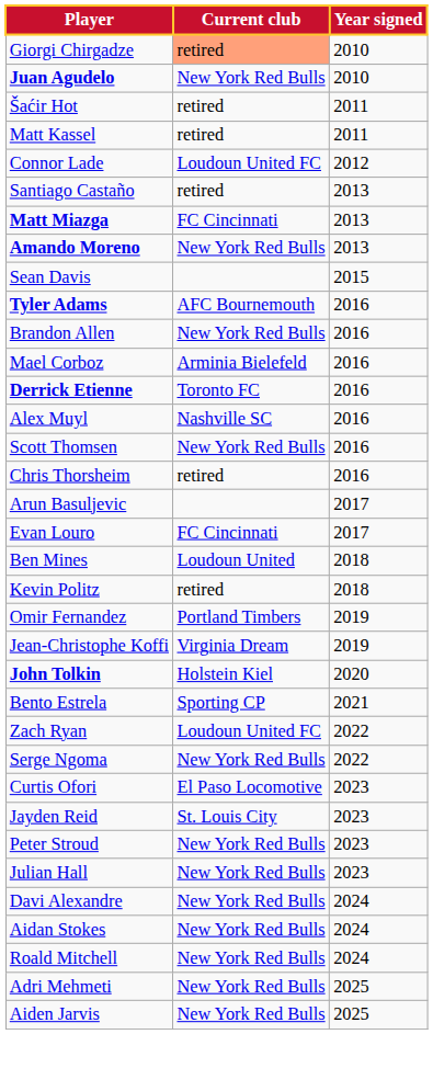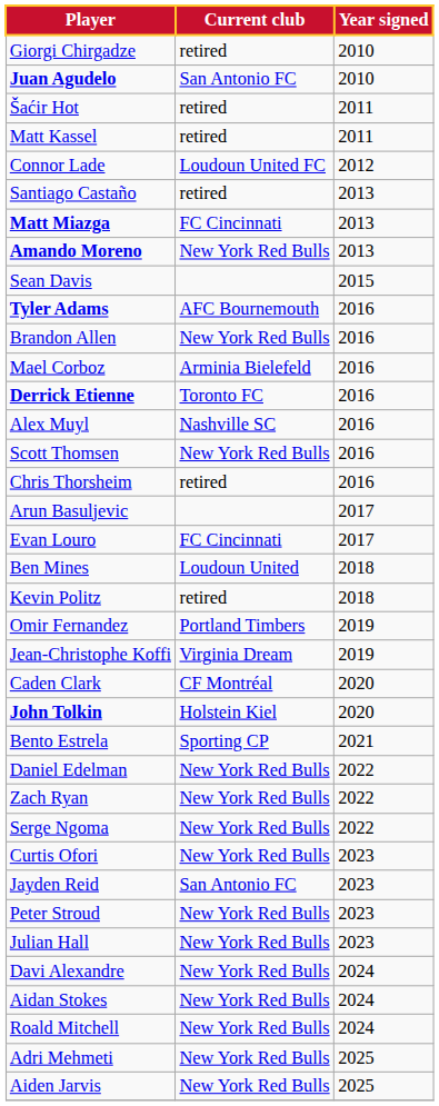Giorgi Chirgadze | Current club: lightsalmon background -> no background
Juan Agudelo | Current club: New York Red Bulls -> San Antonio FC
+ row: Caden Clark | CF Montréal | 2020
+ row: Daniel Edelman | New York Red Bulls | 2022
Zach Ryan | Current club: Loudoun United FC -> New York Red Bulls
Curtis Ofori | Current club: El Paso Locomotive -> New York Red Bulls
Jayden Reid | Current club: St. Louis City -> San Antonio FC
